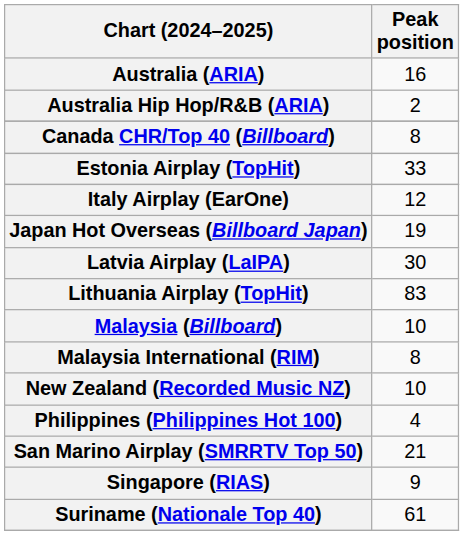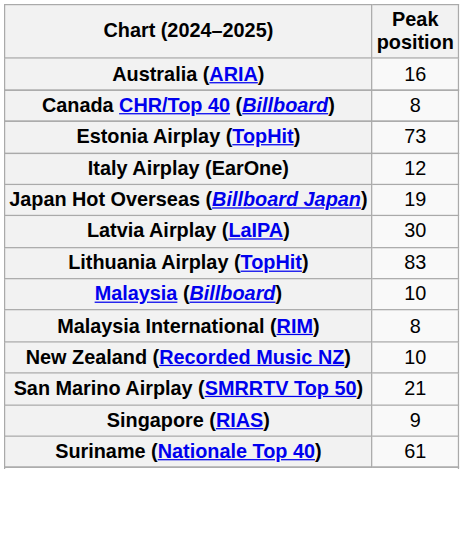- row: Australia Hip Hop/R&B (ARIA) | 2
Estonia Airplay (TopHit) | Peak position: 33 -> 73
- row: Philippines (Philippines Hot 100) | 4
